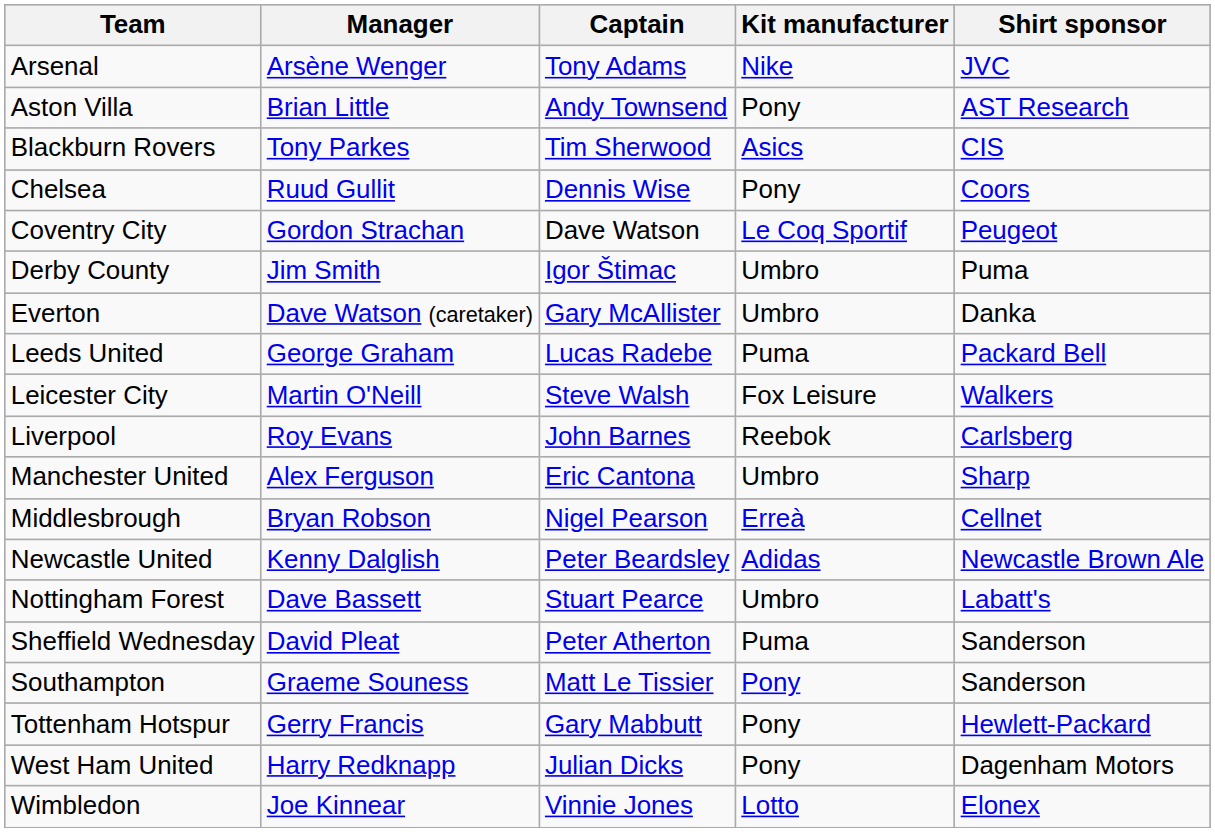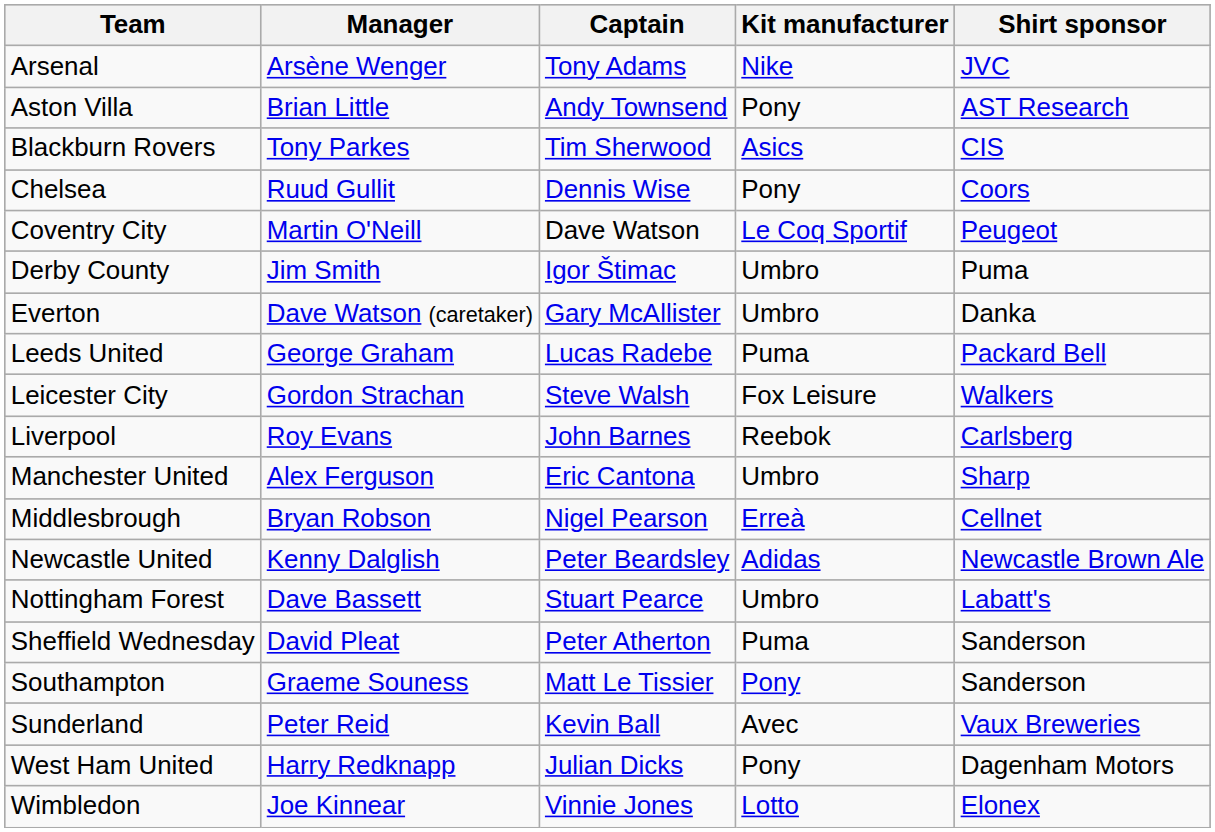Coventry City | Manager: Gordon Strachan -> Martin O'Neill
Leicester City | Manager: Martin O'Neill -> Gordon Strachan
+ row: Sunderland | Peter Reid | Kevin Ball | Avec | Vaux Breweries
- row: Tottenham Hotspur | Gerry Francis | Gary Mabbutt | Pony | Hewlett-Packard
